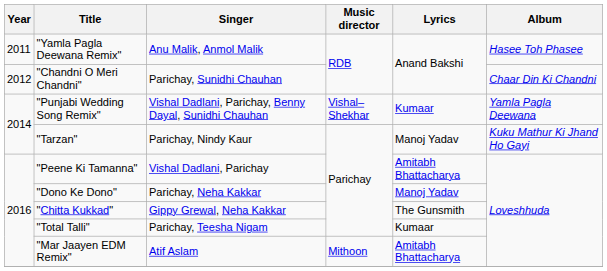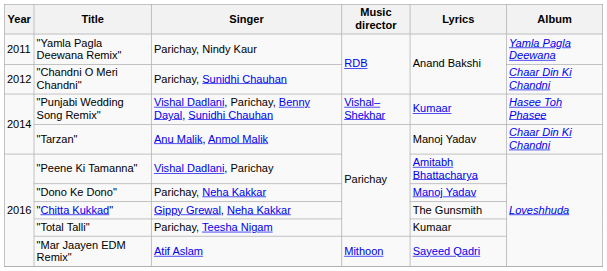"Yamla Pagla Deewana Remix" | Singer: Anu Malik, Anmol Malik -> Parichay, Nindy Kaur
"Yamla Pagla Deewana Remix" | Album: Hasee Toh Phasee -> Yamla Pagla Deewana
"Punjabi Wedding Song Remix" | Album: Yamla Pagla Deewana -> Hasee Toh Phasee
"Tarzan" | Singer: Parichay, Nindy Kaur -> Anu Malik, Anmol Malik
"Tarzan" | Album: Kuku Mathur Ki Jhand Ho Gayi -> Chaar Din Ki Chandni
"Mar Jaayen EDM Remix" | Lyrics: Amitabh Bhattacharya -> Sayeed Qadri
